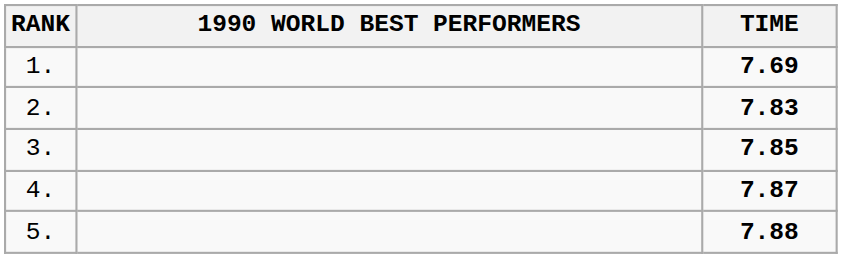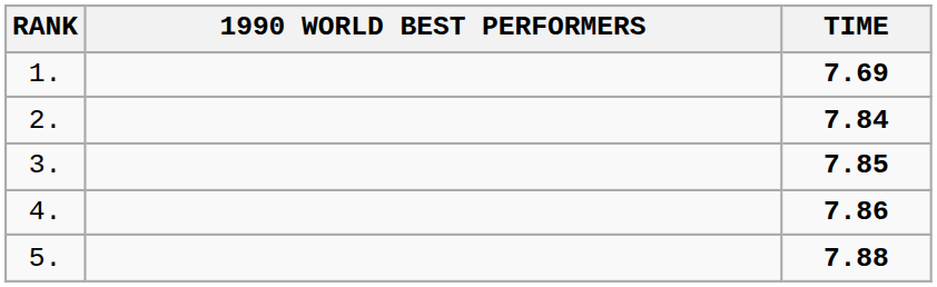2. | TIME: 7.83 -> 7.84
4. | TIME: 7.87 -> 7.86
